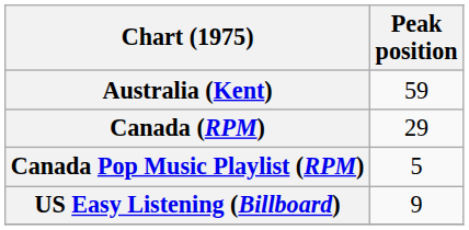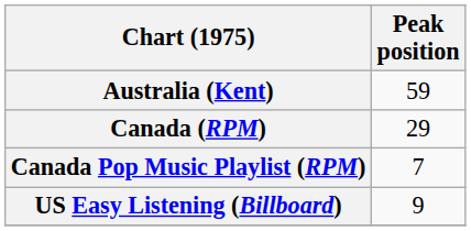Canada Pop Music Playlist (RPM) | Peak position: 5 -> 7
